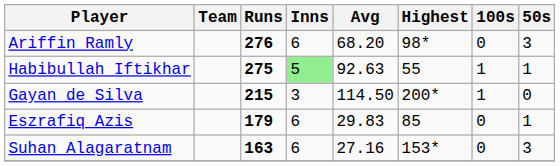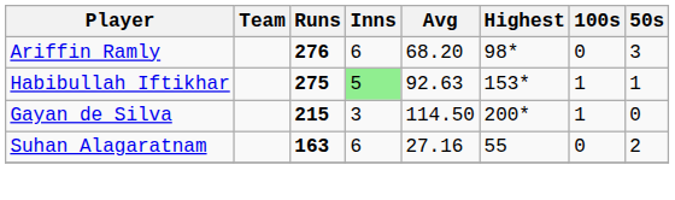Habibullah Iftikhar | Highest: 55 -> 153*
- row: Eszrafiq Azis | 179 | 6 | 29.83 | 85 | 0 | 1
Suhan Alagaratnam | Highest: 153* -> 55
Suhan Alagaratnam | 50s: 3 -> 2
